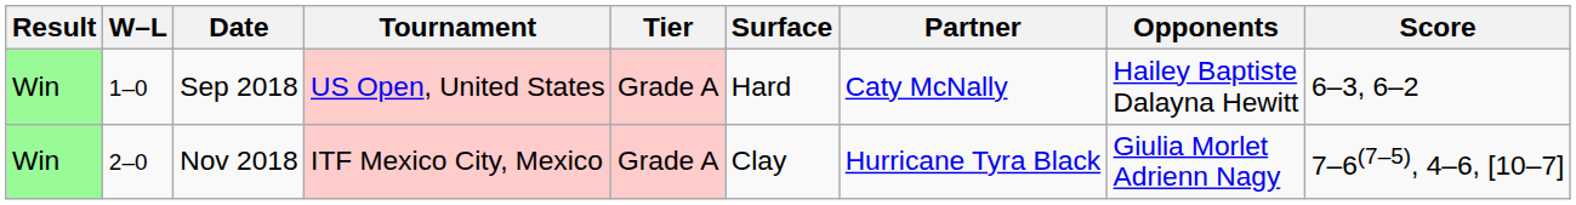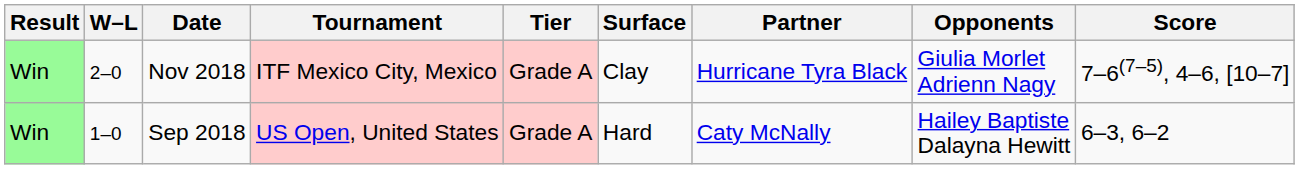rows swapped: Sep 2018 <-> Nov 2018
